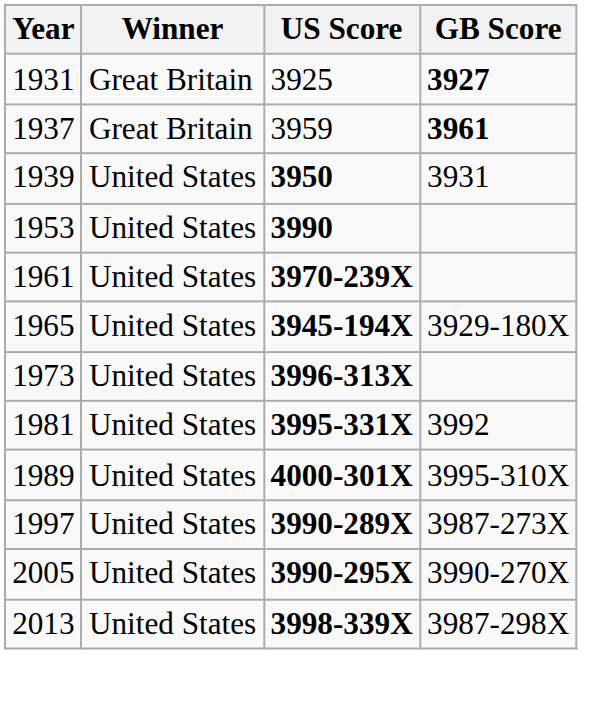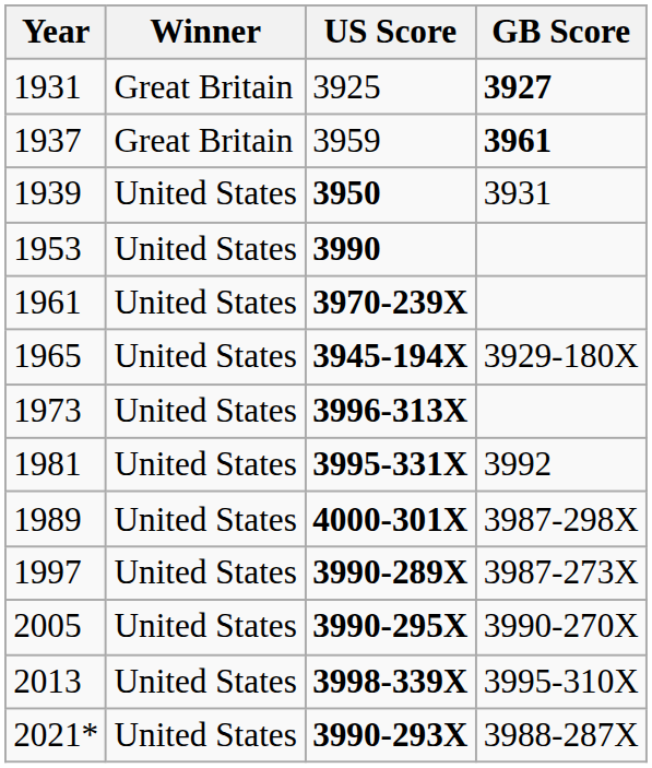1989 | GB Score: 3995-310X -> 3987-298X
2013 | GB Score: 3987-298X -> 3995-310X
+ row: 2021* | United States | 3990-293X | 3988-287X
